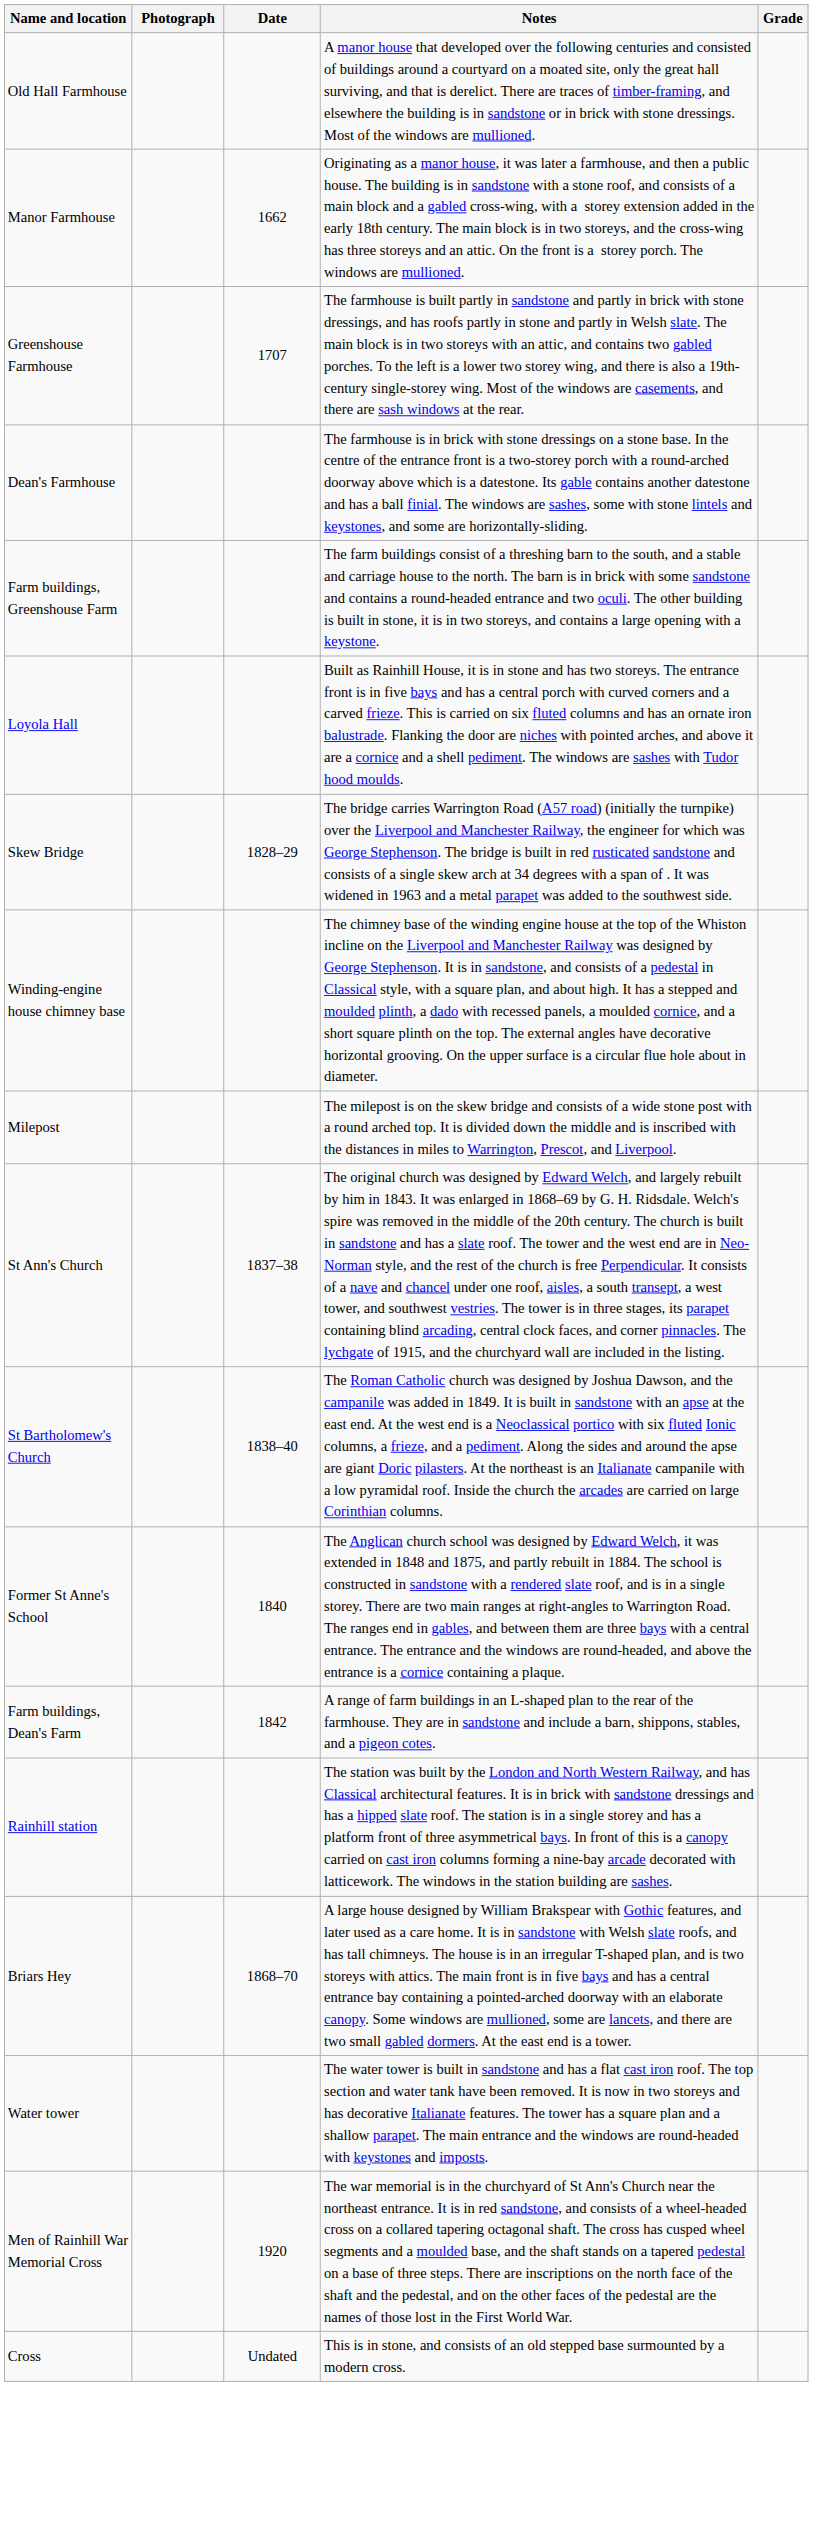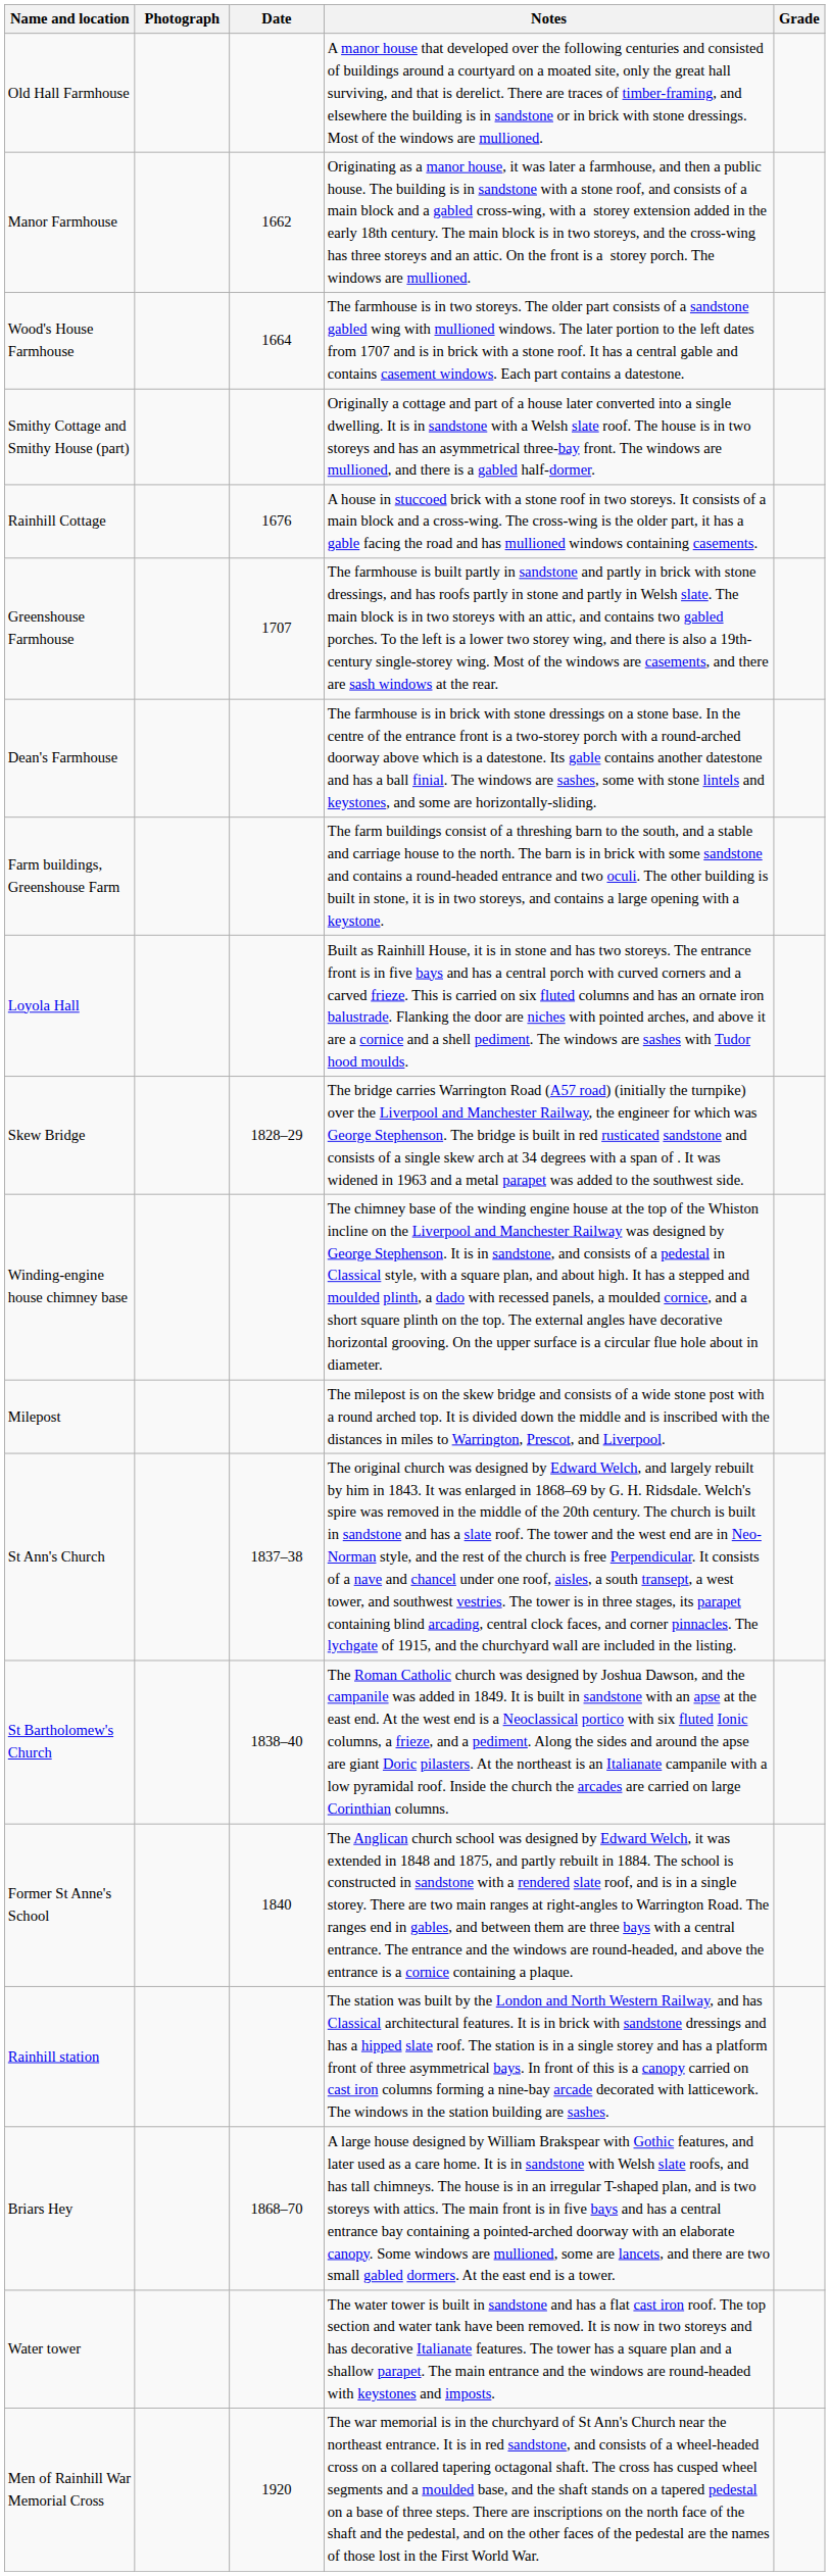+ row: Wood's House Farmhouse | 1664 | The farmhouse is in two storeys. The older part consists of a sandstone gabled wing with mullioned windows. The later portion to the left dates from 1707 and is in brick with a stone roof. It has a central gable and contains casement windows. Each part contains a datestone.
+ row: Smithy Cottage and Smithy House (part) | Originally a cottage and part of a house later converted into a single dwelling. It is in sandstone with a Welsh slate roof. The house is in two storeys and has an asymmetrical three-bay front. The windows are mullioned, and there is a gabled half-dormer.
+ row: Rainhill Cottage | 1676 | A house in stuccoed brick with a stone roof in two storeys. It consists of a main block and a cross-wing. The cross-wing is the older part, it has a gable facing the road and has mullioned windows containing casements.
- row: Farm buildings, Dean's Farm | 1842 | A range of farm buildings in an L-shaped plan to the rear of the farmhouse. They are in sandstone and include a barn, shippons, stables, and a pigeon cotes.
- row: Cross | Undated | This is in stone, and consists of an old stepped base surmounted by a modern cross.
